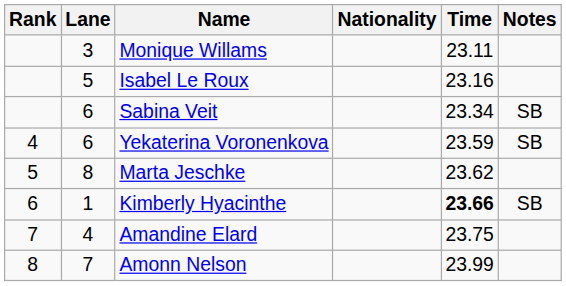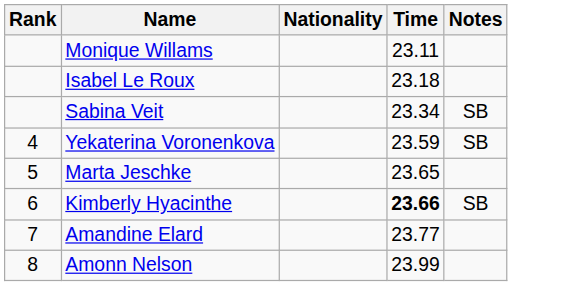- column: Lane | 3 | 5 | 6 | 6 | 8 | 1 | 4 | 7
Isabel Le Roux | Time: 23.16 -> 23.18
Marta Jeschke | Time: 23.62 -> 23.65
Amandine Elard | Time: 23.75 -> 23.77
